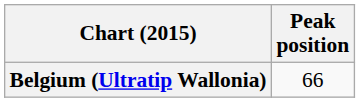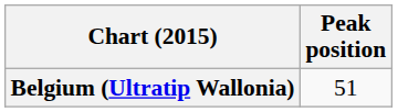Belgium (Ultratip Wallonia) | Peak position: 66 -> 51
